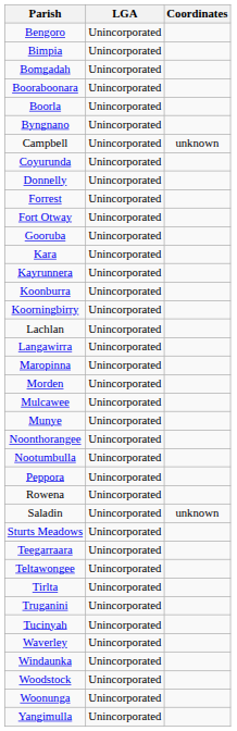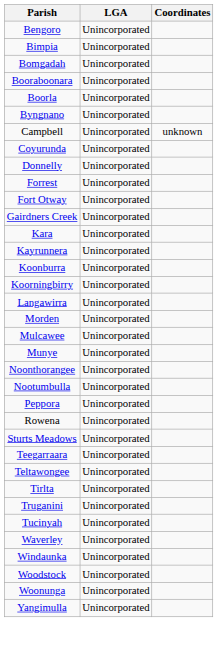+ row: Gairdners Creek | Unincorporated
- row: Gooruba | Unincorporated
- row: Lachlan | Unincorporated
- row: Maropinna | Unincorporated
- row: Saladin | Unincorporated | unknown
